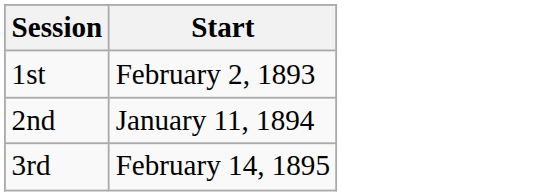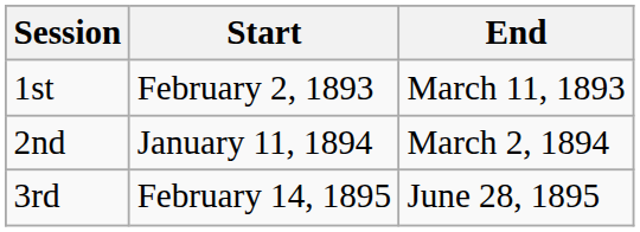+ column: End | March 11, 1893 | March 2, 1894 | June 28, 1895
